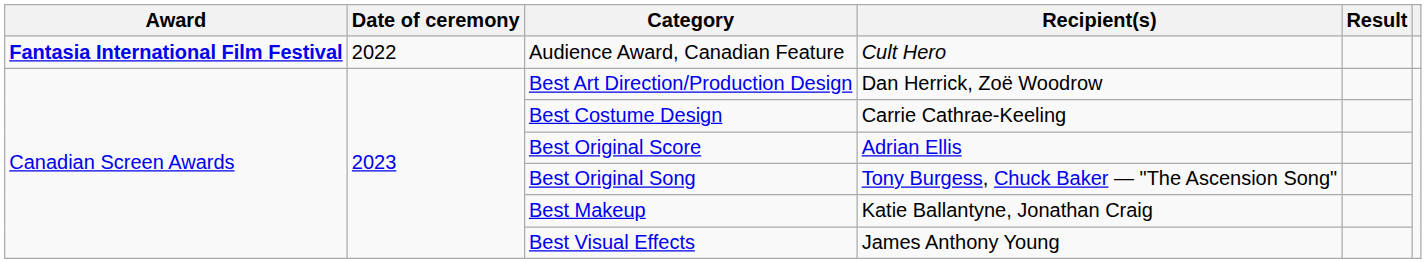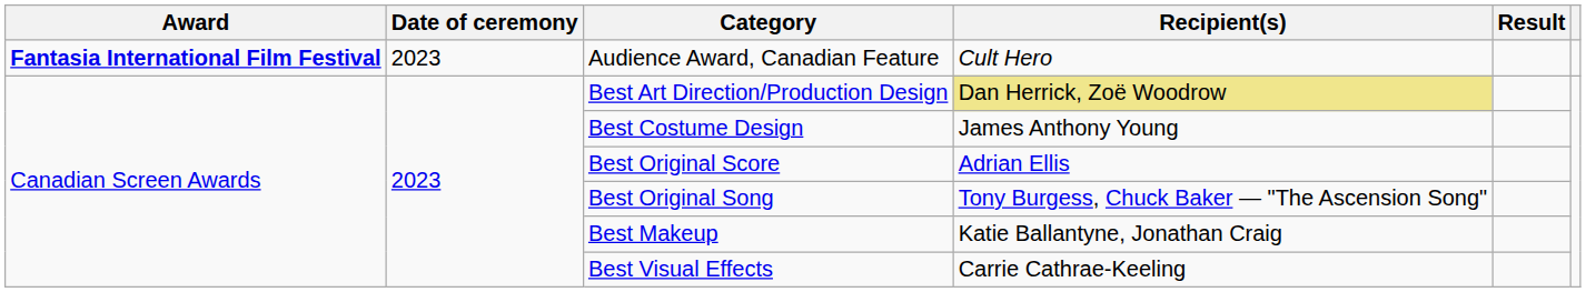Audience Award, Canadian Feature | Date of ceremony: 2022 -> 2023
Best Art Direction/Production Design | Recipient(s): no background -> khaki background
Best Costume Design | Recipient(s): Carrie Cathrae-Keeling -> James Anthony Young
Best Visual Effects | Recipient(s): James Anthony Young -> Carrie Cathrae-Keeling
